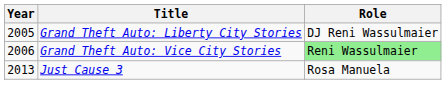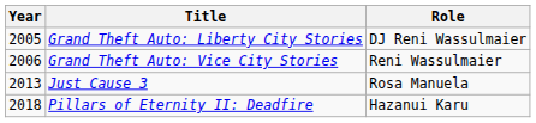Grand Theft Auto: Vice City Stories | Role: lightgreen background -> no background
+ row: 2018 | Pillars of Eternity II: Deadfire | Hazanui Karu
